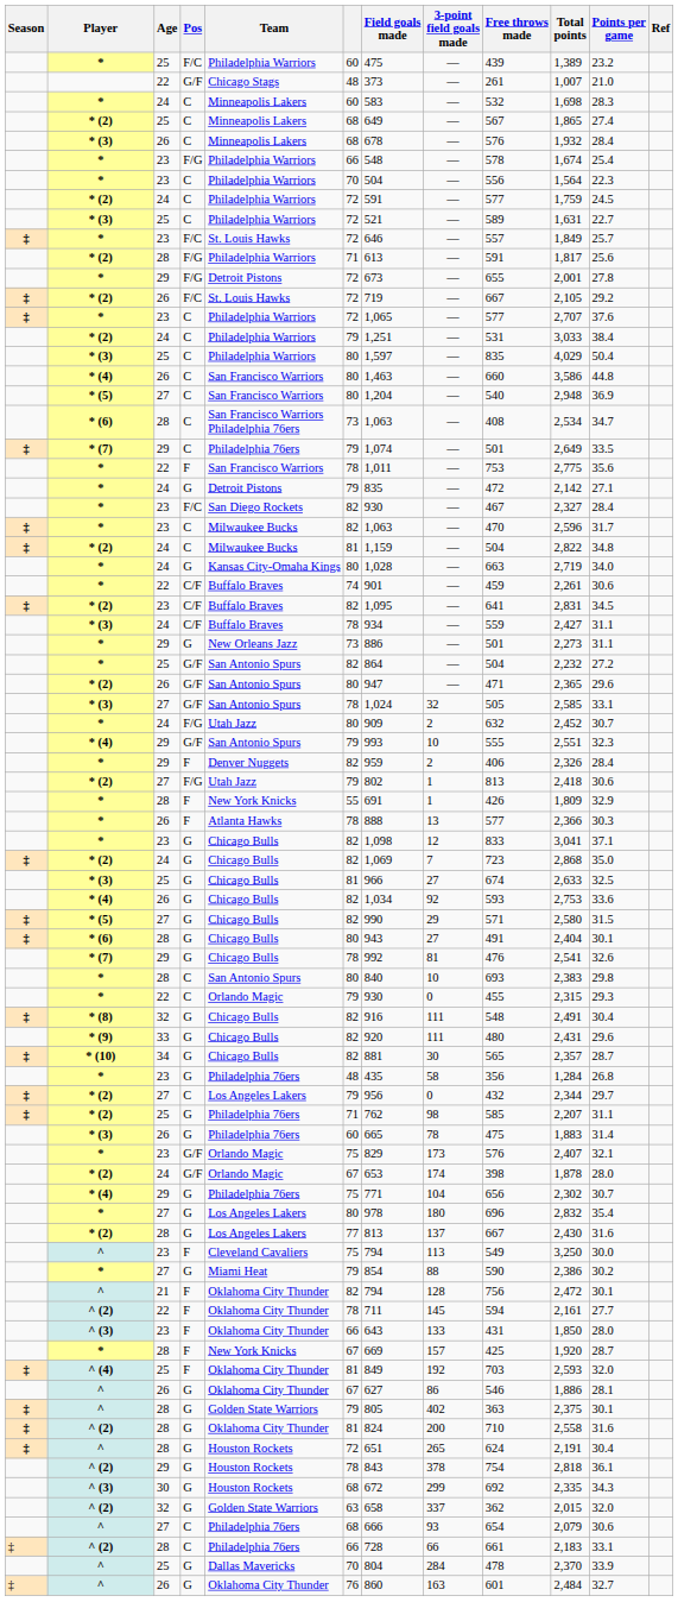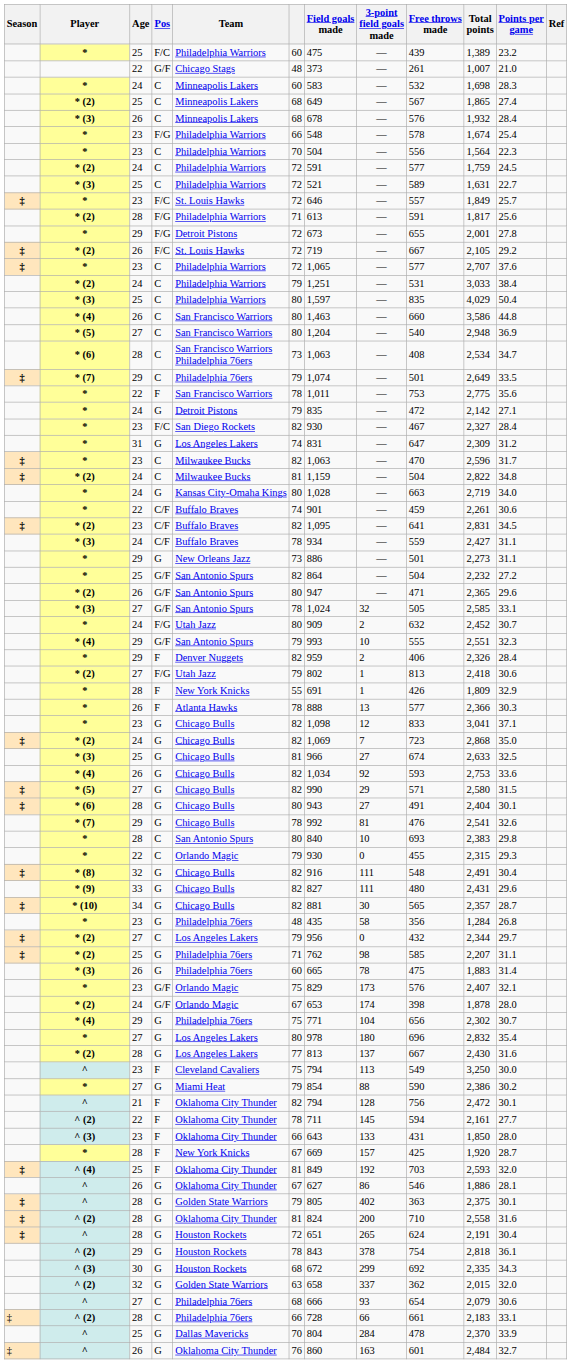+ row: * | 31 | G | Los Angeles Lakers | 74 | 831 | — | 647 | 2,309 | 31.2
* (9) | Field goals made: 920 -> 827
